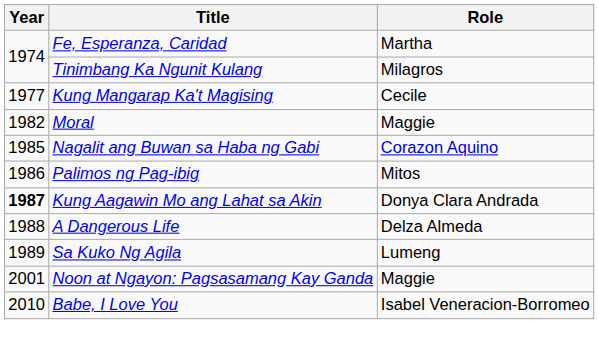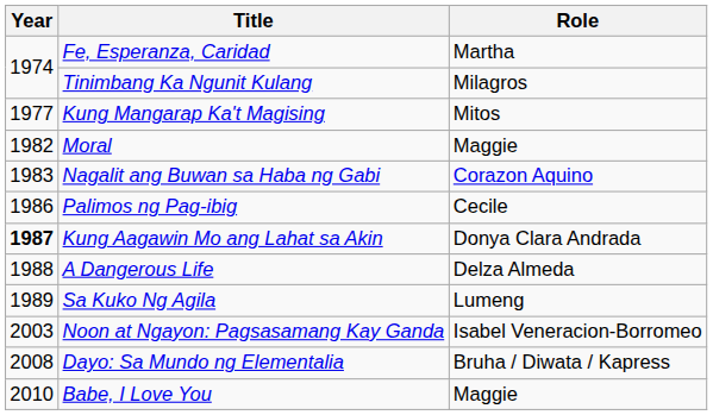Kung Mangarap Ka't Magising | Role: Cecile -> Mitos
Nagalit ang Buwan sa Haba ng Gabi | Year: 1985 -> 1983
Palimos ng Pag-ibig | Role: Mitos -> Cecile
Noon at Ngayon: Pagsasamang Kay Ganda | Year: 2001 -> 2003
Noon at Ngayon: Pagsasamang Kay Ganda | Role: Maggie -> Isabel Veneracion-Borromeo
+ row: 2008 | Dayo: Sa Mundo ng Elementalia | Bruha / Diwata / Kapress
Babe, I Love You | Role: Isabel Veneracion-Borromeo -> Maggie
